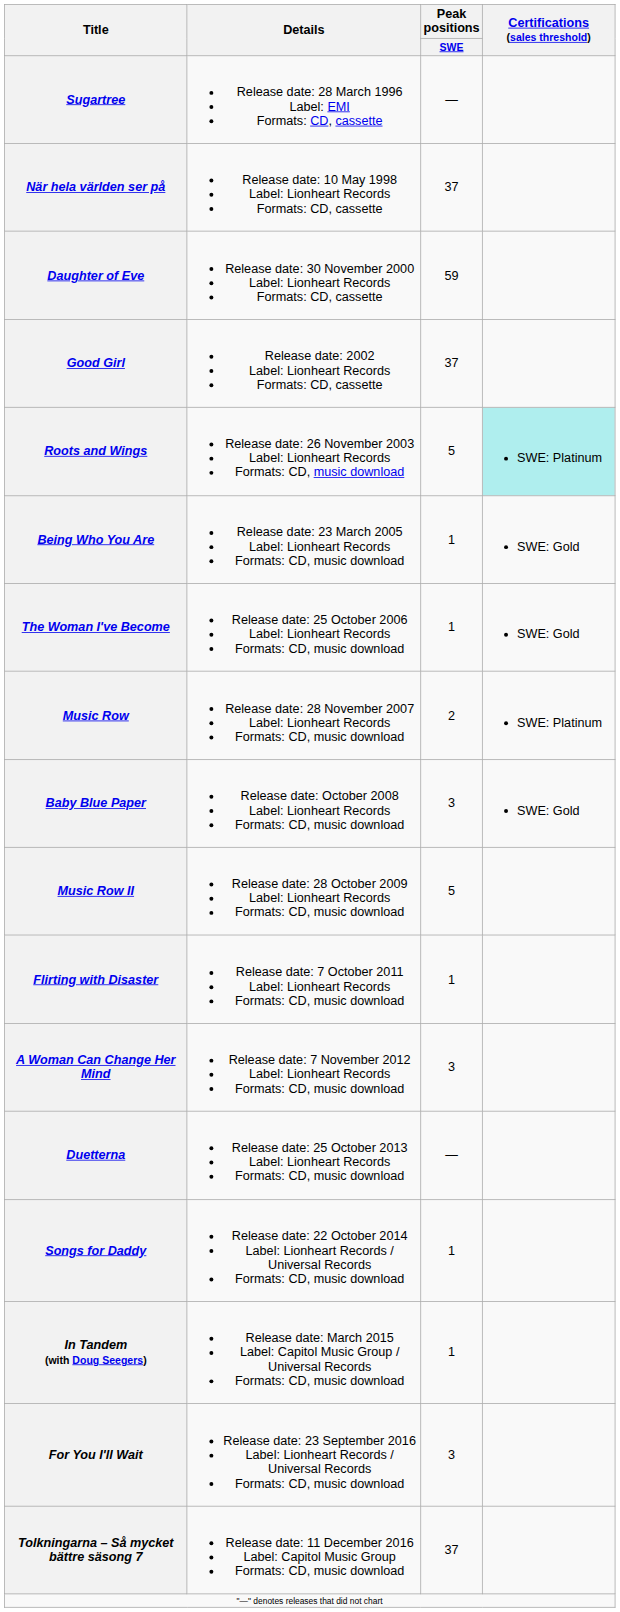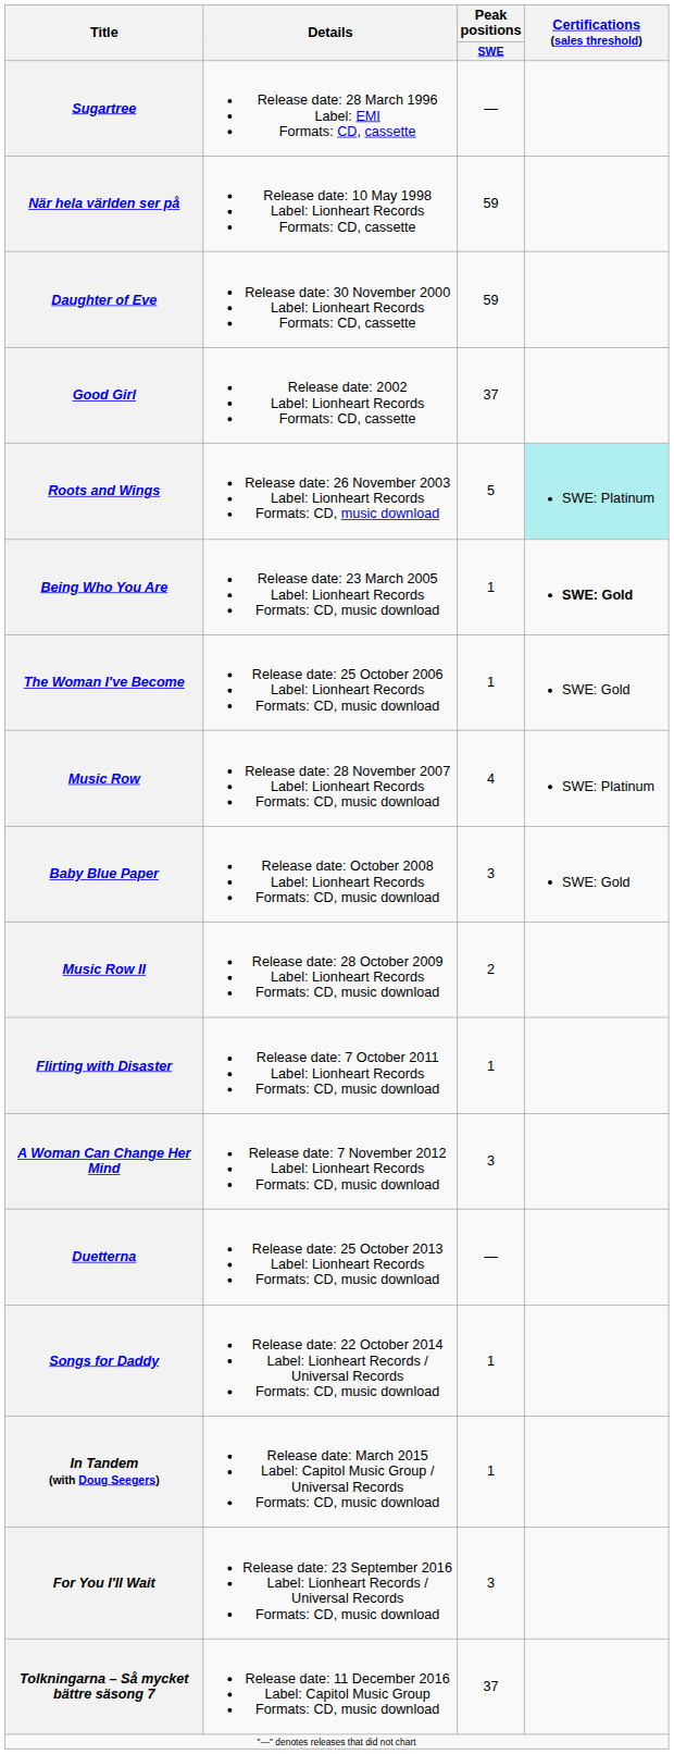När hela världen ser på | Peak positions / SWE: 37 -> 59
Being Who You Are | Certifications (sales threshold): normal -> bold
Music Row | Peak positions / SWE: 2 -> 4
Music Row II | Peak positions / SWE: 5 -> 2
